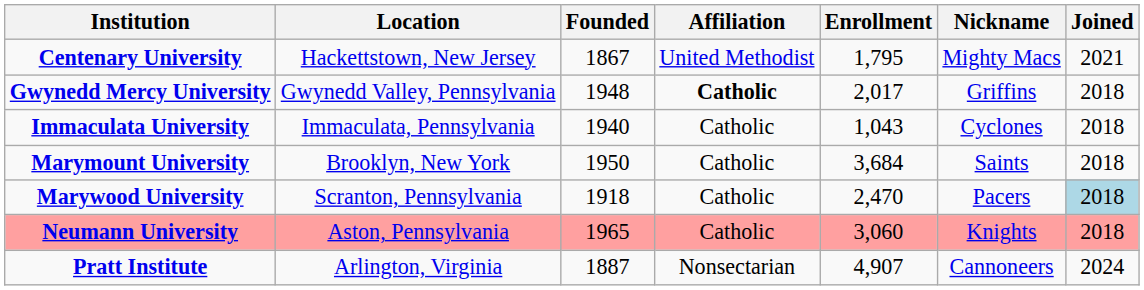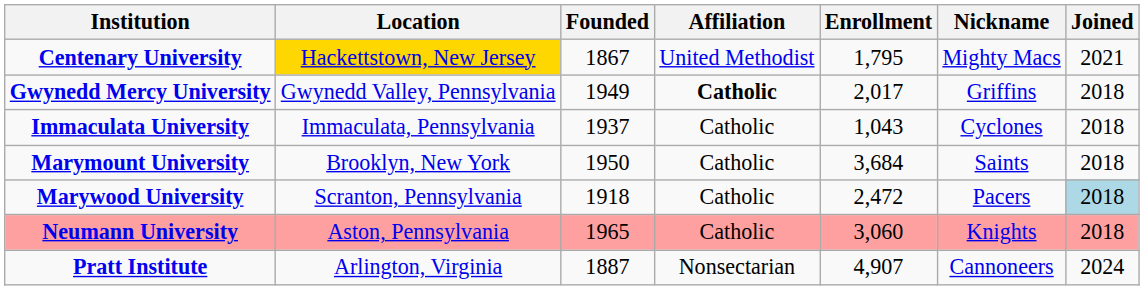Centenary University | Location: no background -> gold background
Gwynedd Mercy University | Founded: 1948 -> 1949
Immaculata University | Founded: 1940 -> 1937
Marywood University | Enrollment: 2,470 -> 2,472
